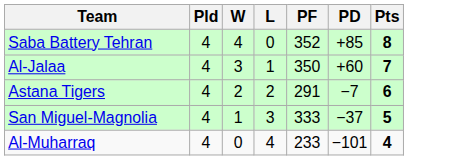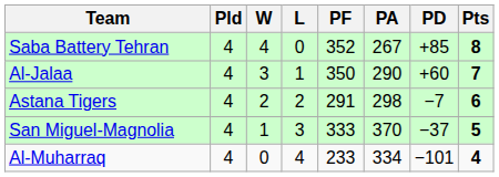+ column: PA | 267 | 290 | 298 | 370 | 334
